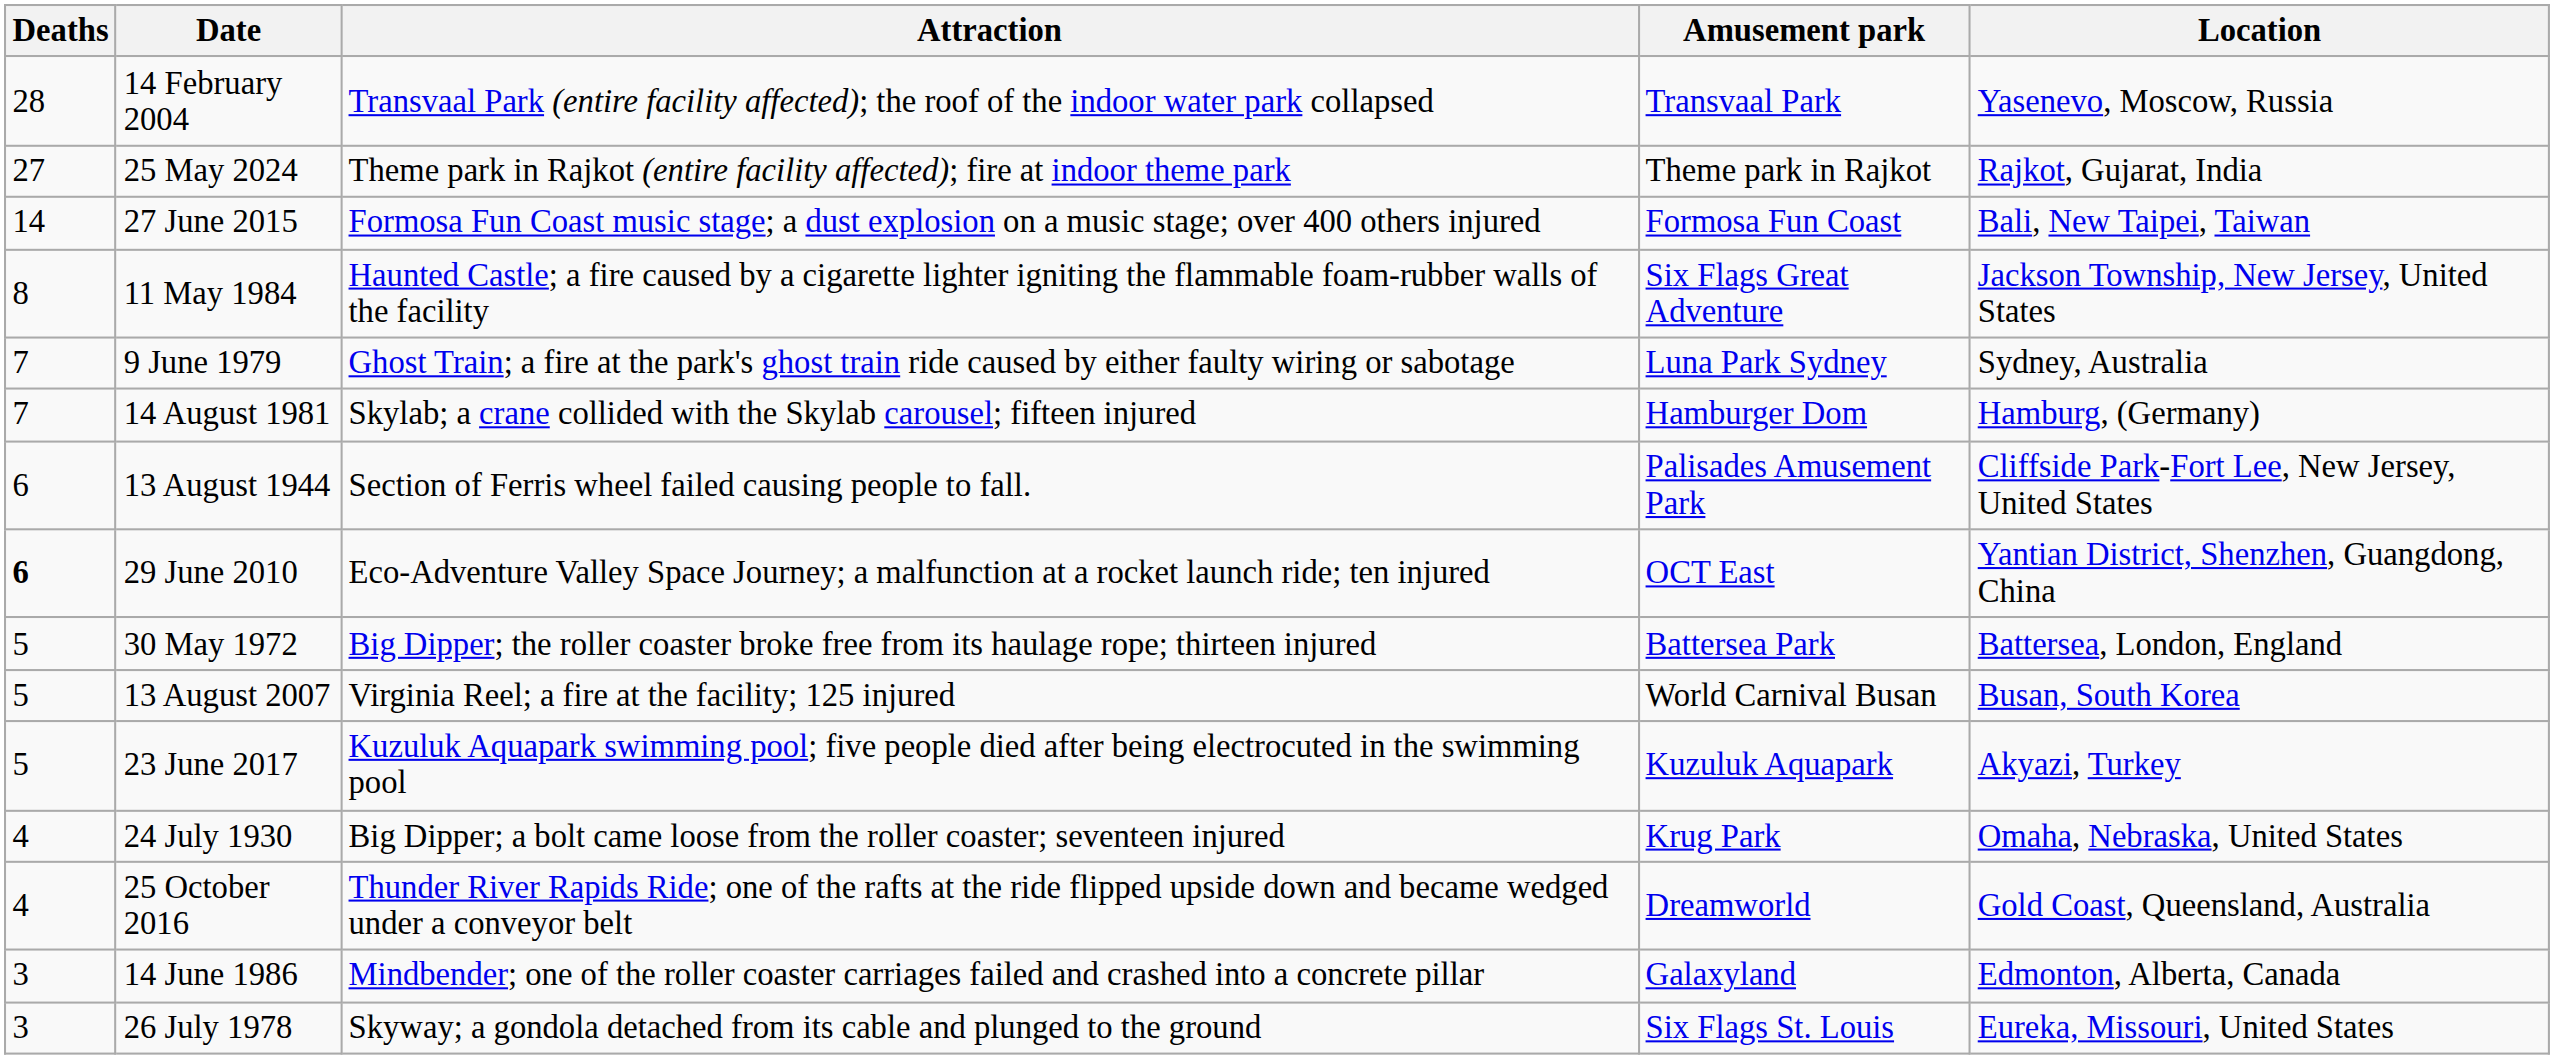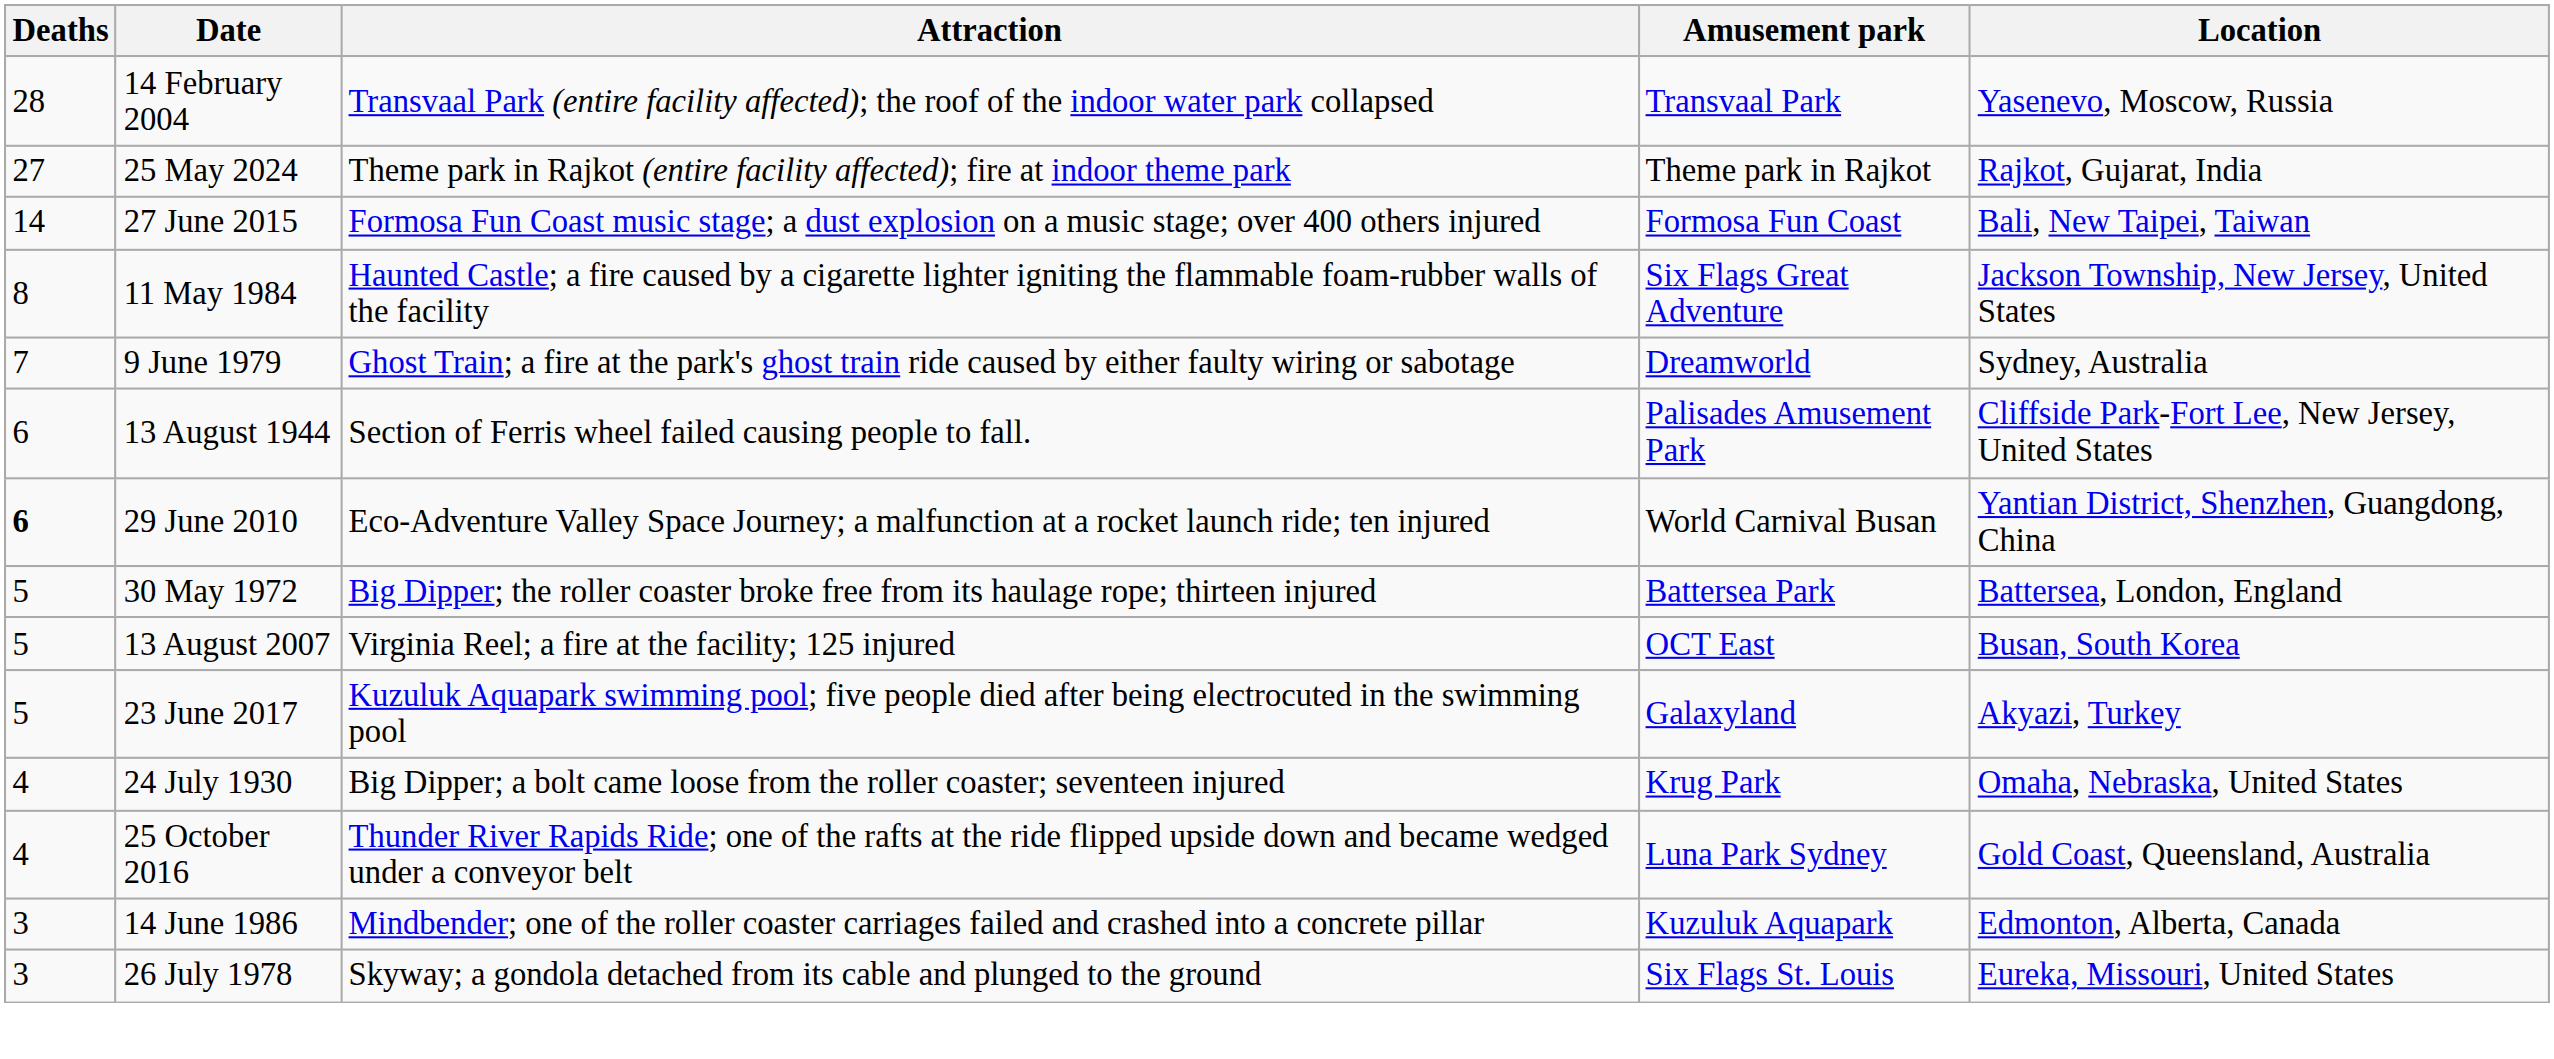9 June 1979 | Amusement park: Luna Park Sydney -> Dreamworld
- row: 7 | 14 August 1981 | Skylab; a crane collided with the Skylab carousel; fifteen injured | Hamburger Dom | Hamburg, (Germany)
29 June 2010 | Amusement park: OCT East -> World Carnival Busan
13 August 2007 | Amusement park: World Carnival Busan -> OCT East
23 June 2017 | Amusement park: Kuzuluk Aquapark -> Galaxyland
25 October 2016 | Amusement park: Dreamworld -> Luna Park Sydney
14 June 1986 | Amusement park: Galaxyland -> Kuzuluk Aquapark
